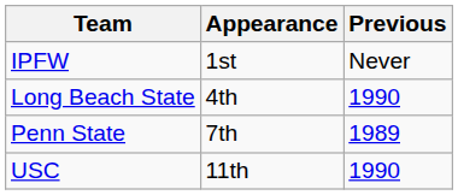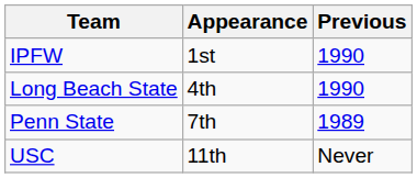IPFW | Previous: Never -> 1990
USC | Previous: 1990 -> Never
